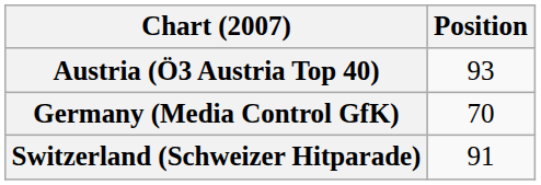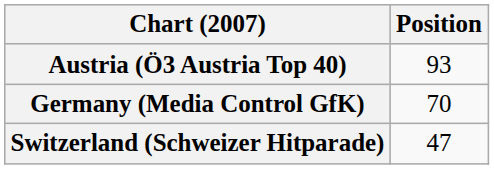Switzerland (Schweizer Hitparade) | Position: 91 -> 47
